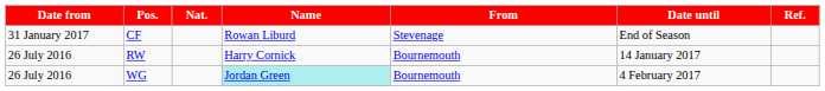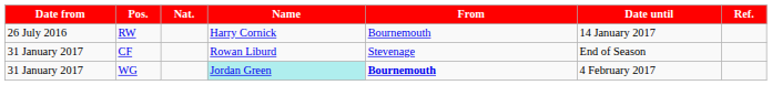rows swapped: RW <-> CF
WG | Date from: 26 July 2016 -> 31 January 2017
WG | From: normal -> bold
